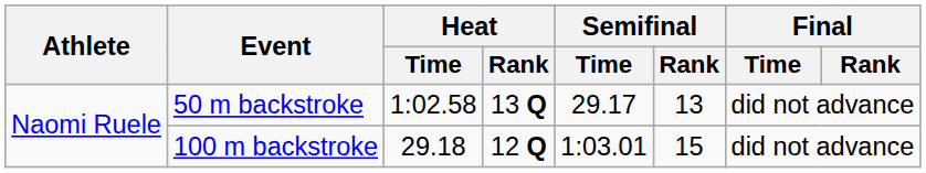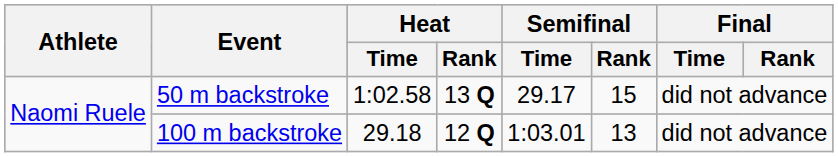50 m backstroke | Semifinal / Rank: 13 -> 15
100 m backstroke | Semifinal / Rank: 15 -> 13
